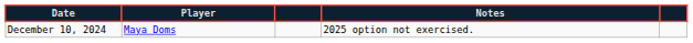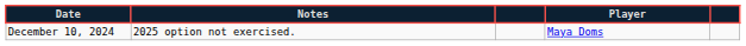columns swapped: Player <-> Notes
